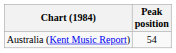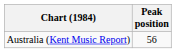Australia (Kent Music Report) | Peak position: 54 -> 56
